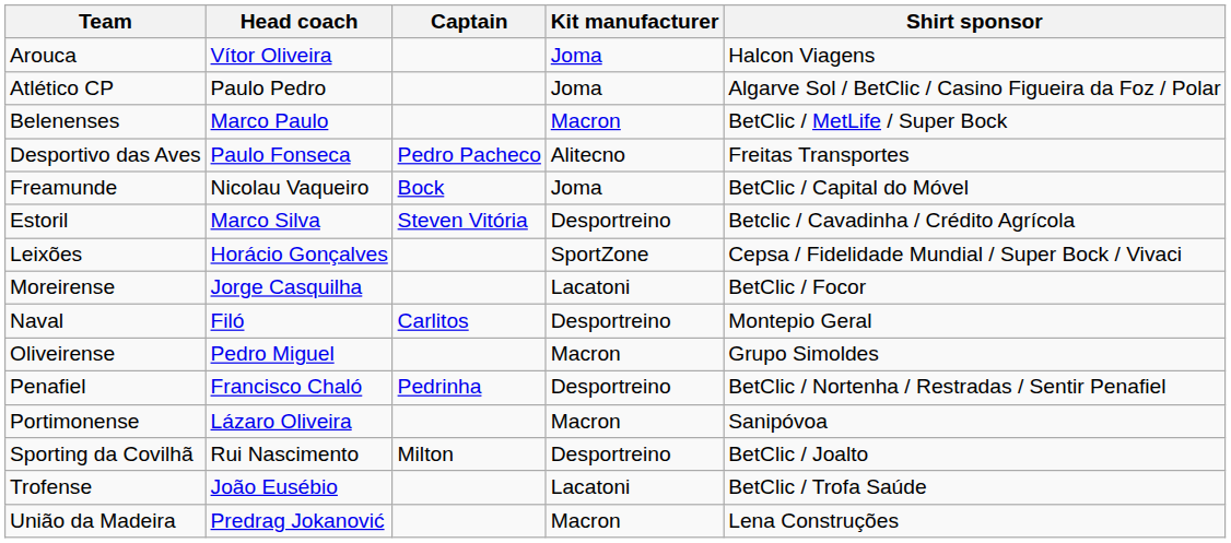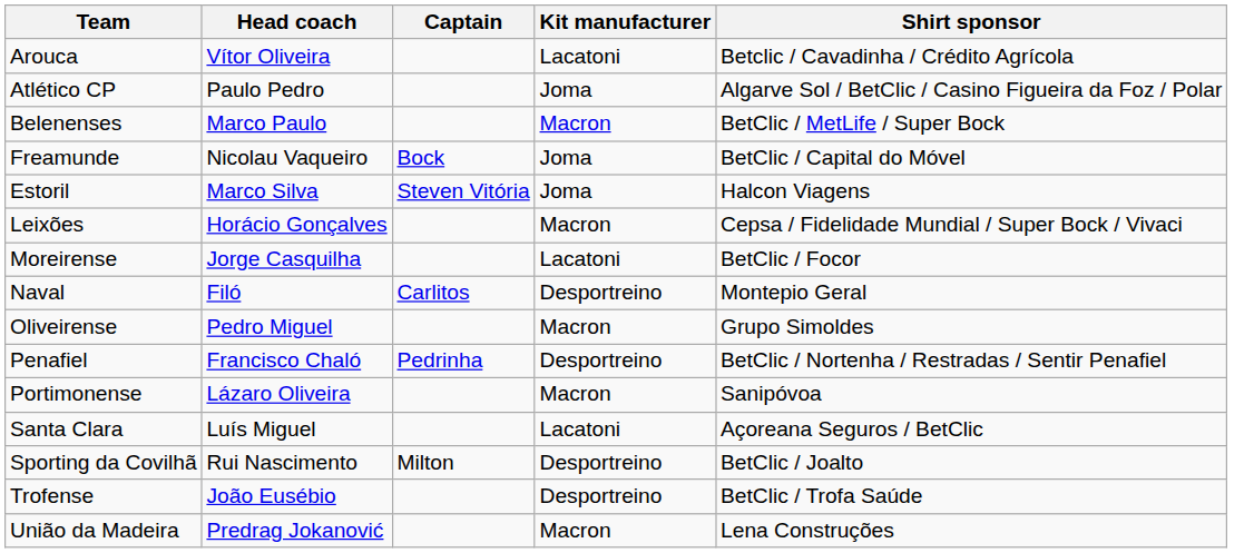Arouca | Kit manufacturer: Joma -> Lacatoni
Arouca | Shirt sponsor: Halcon Viagens -> Betclic / Cavadinha / Crédito Agrícola
- row: Desportivo das Aves | Paulo Fonseca | Pedro Pacheco | Alitecno | Freitas Transportes
Estoril | Kit manufacturer: Desportreino -> Joma
Estoril | Shirt sponsor: Betclic / Cavadinha / Crédito Agrícola -> Halcon Viagens
Leixões | Kit manufacturer: SportZone -> Macron
+ row: Santa Clara | Luís Miguel | Lacatoni | Açoreana Seguros / BetClic
Trofense | Kit manufacturer: Lacatoni -> Desportreino
